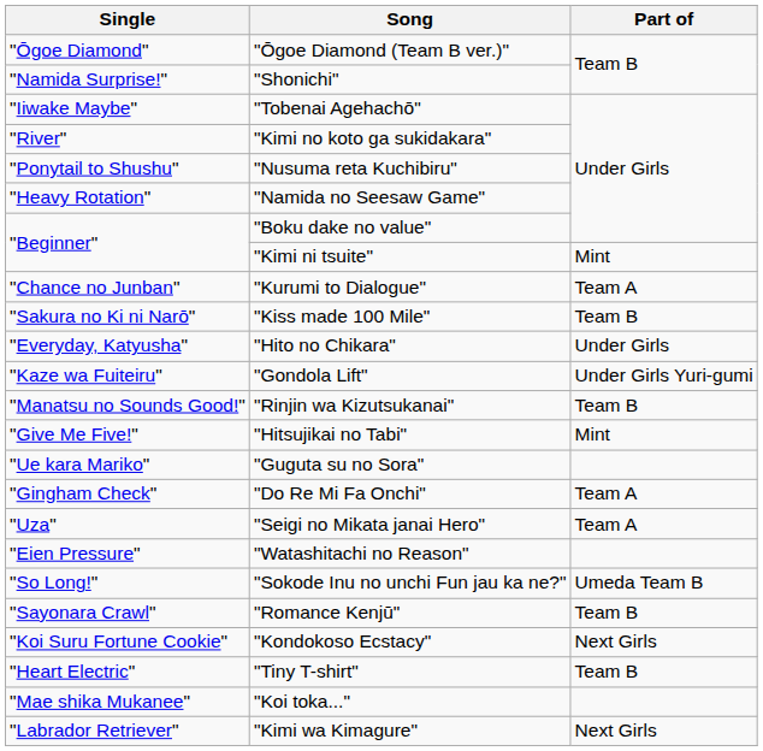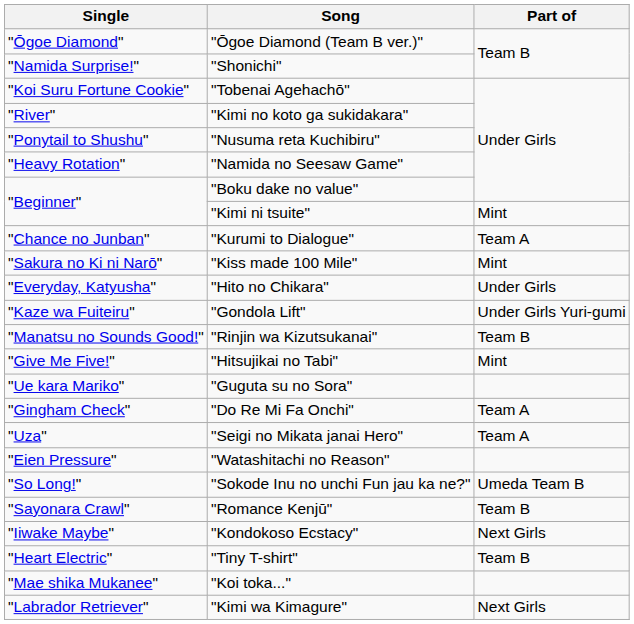"Tobenai Agehachō" | Single: "Iiwake Maybe" -> "Koi Suru Fortune Cookie"
"Kiss made 100 Mile" | Part of: Team B -> Mint
"Kondokoso Ecstacy" | Single: "Koi Suru Fortune Cookie" -> "Iiwake Maybe"
